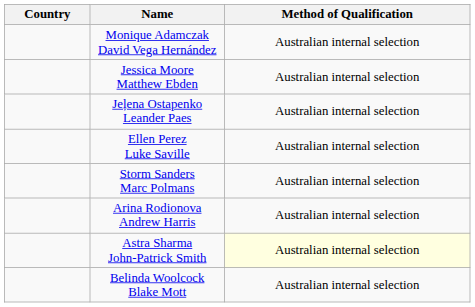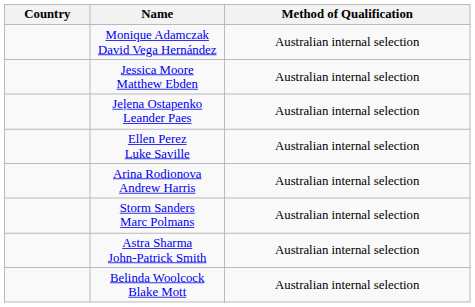rows swapped: Arina Rodionova Andrew Harris <-> Storm Sanders Marc Polmans
Astra Sharma John-Patrick Smith | Method of Qualification: lightyellow background -> no background
